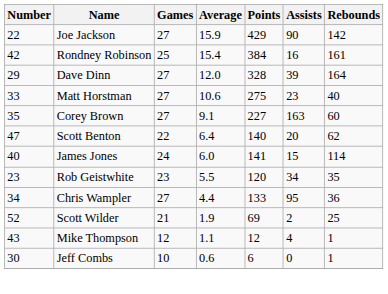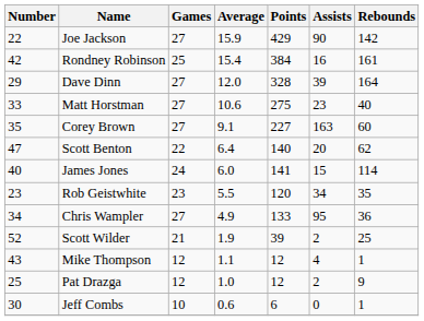Chris Wampler | Average: 4.4 -> 4.9
Scott Wilder | Points: 69 -> 39
+ row: 25 | Pat Drazga | 12 | 1.0 | 12 | 2 | 9
